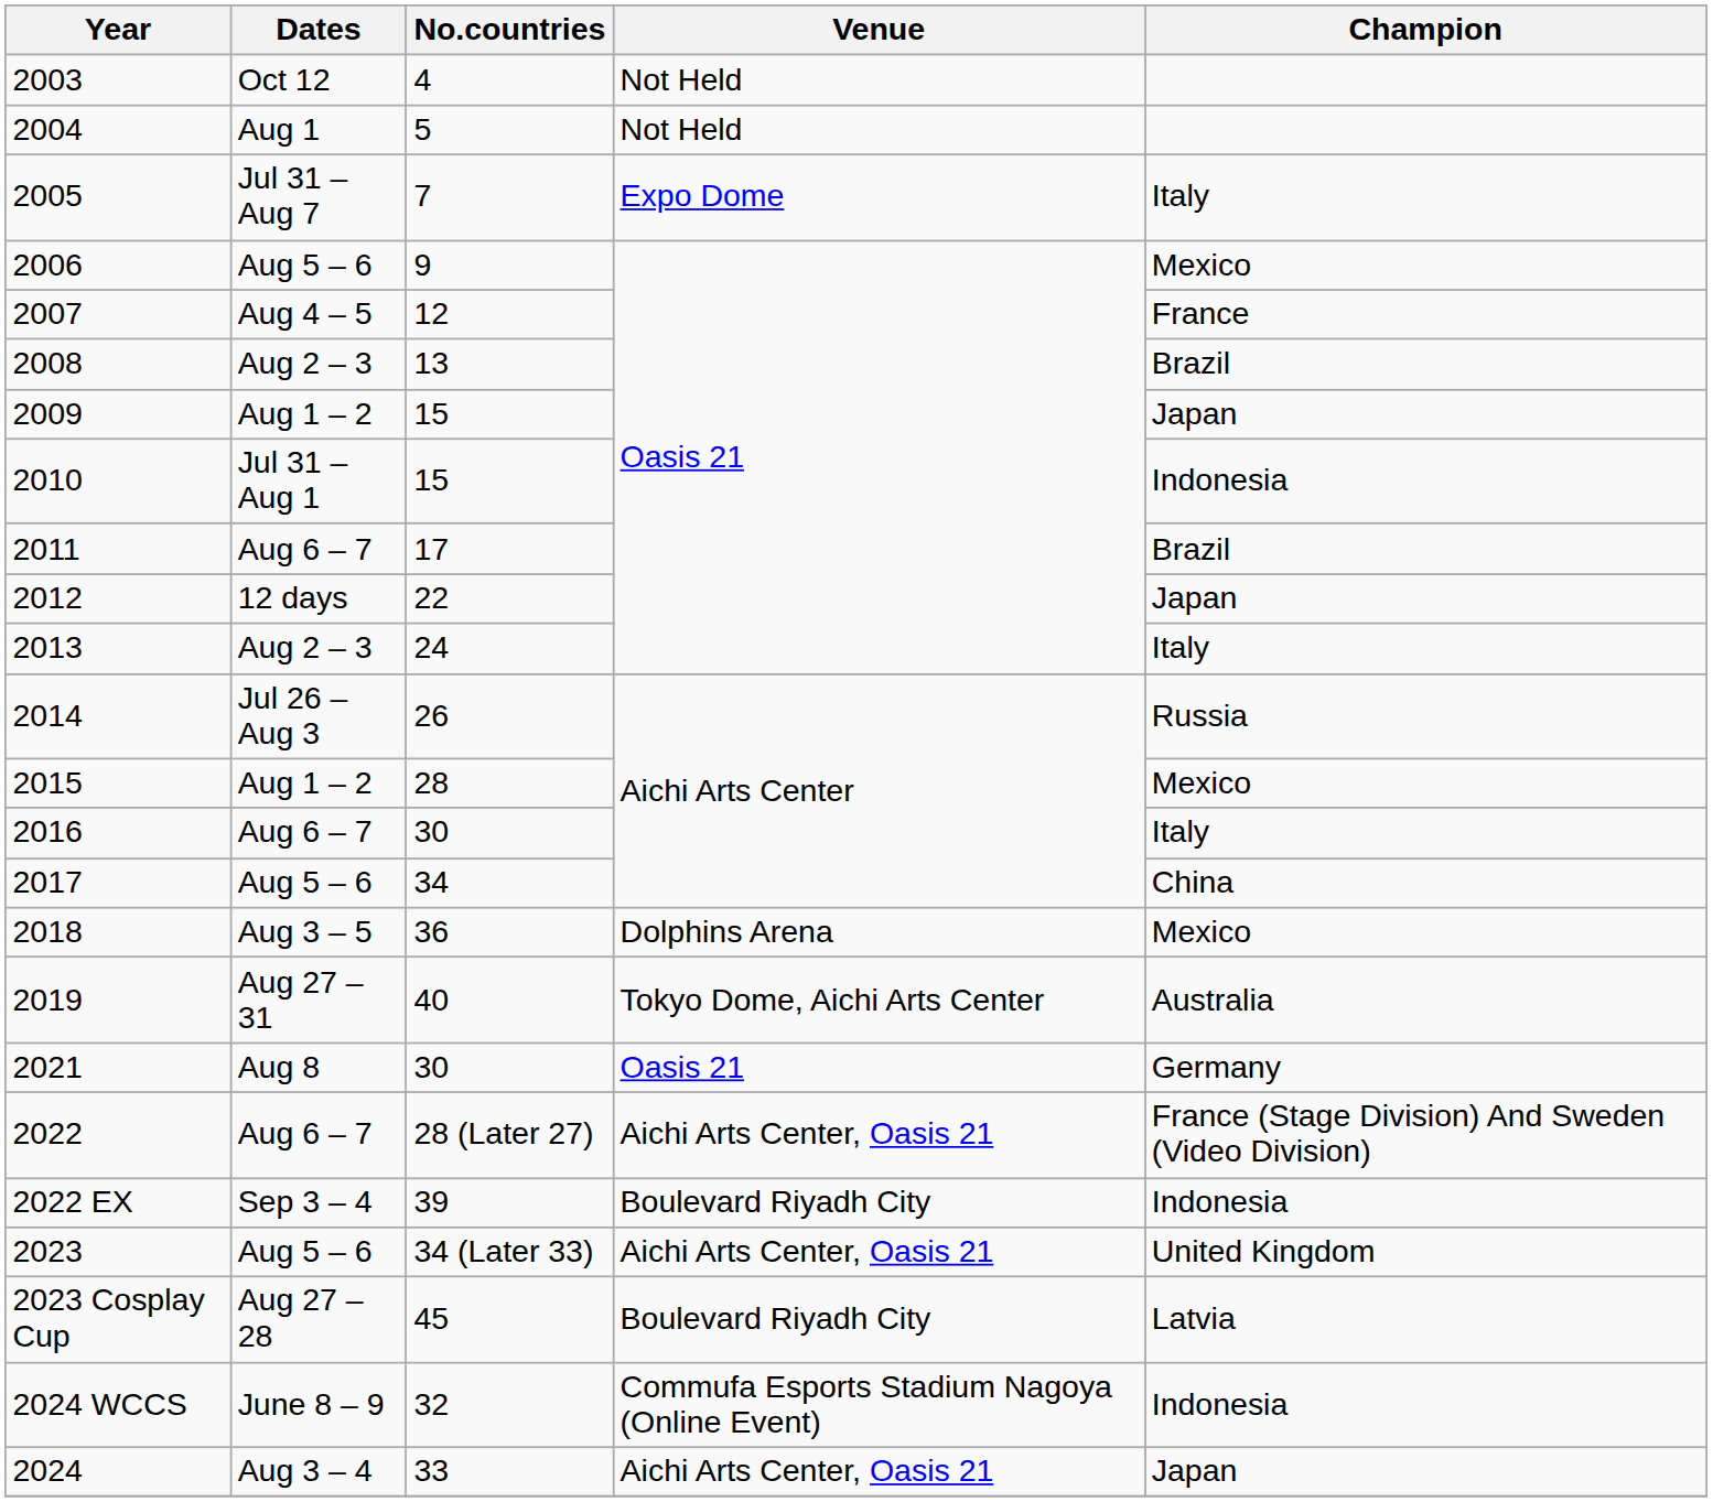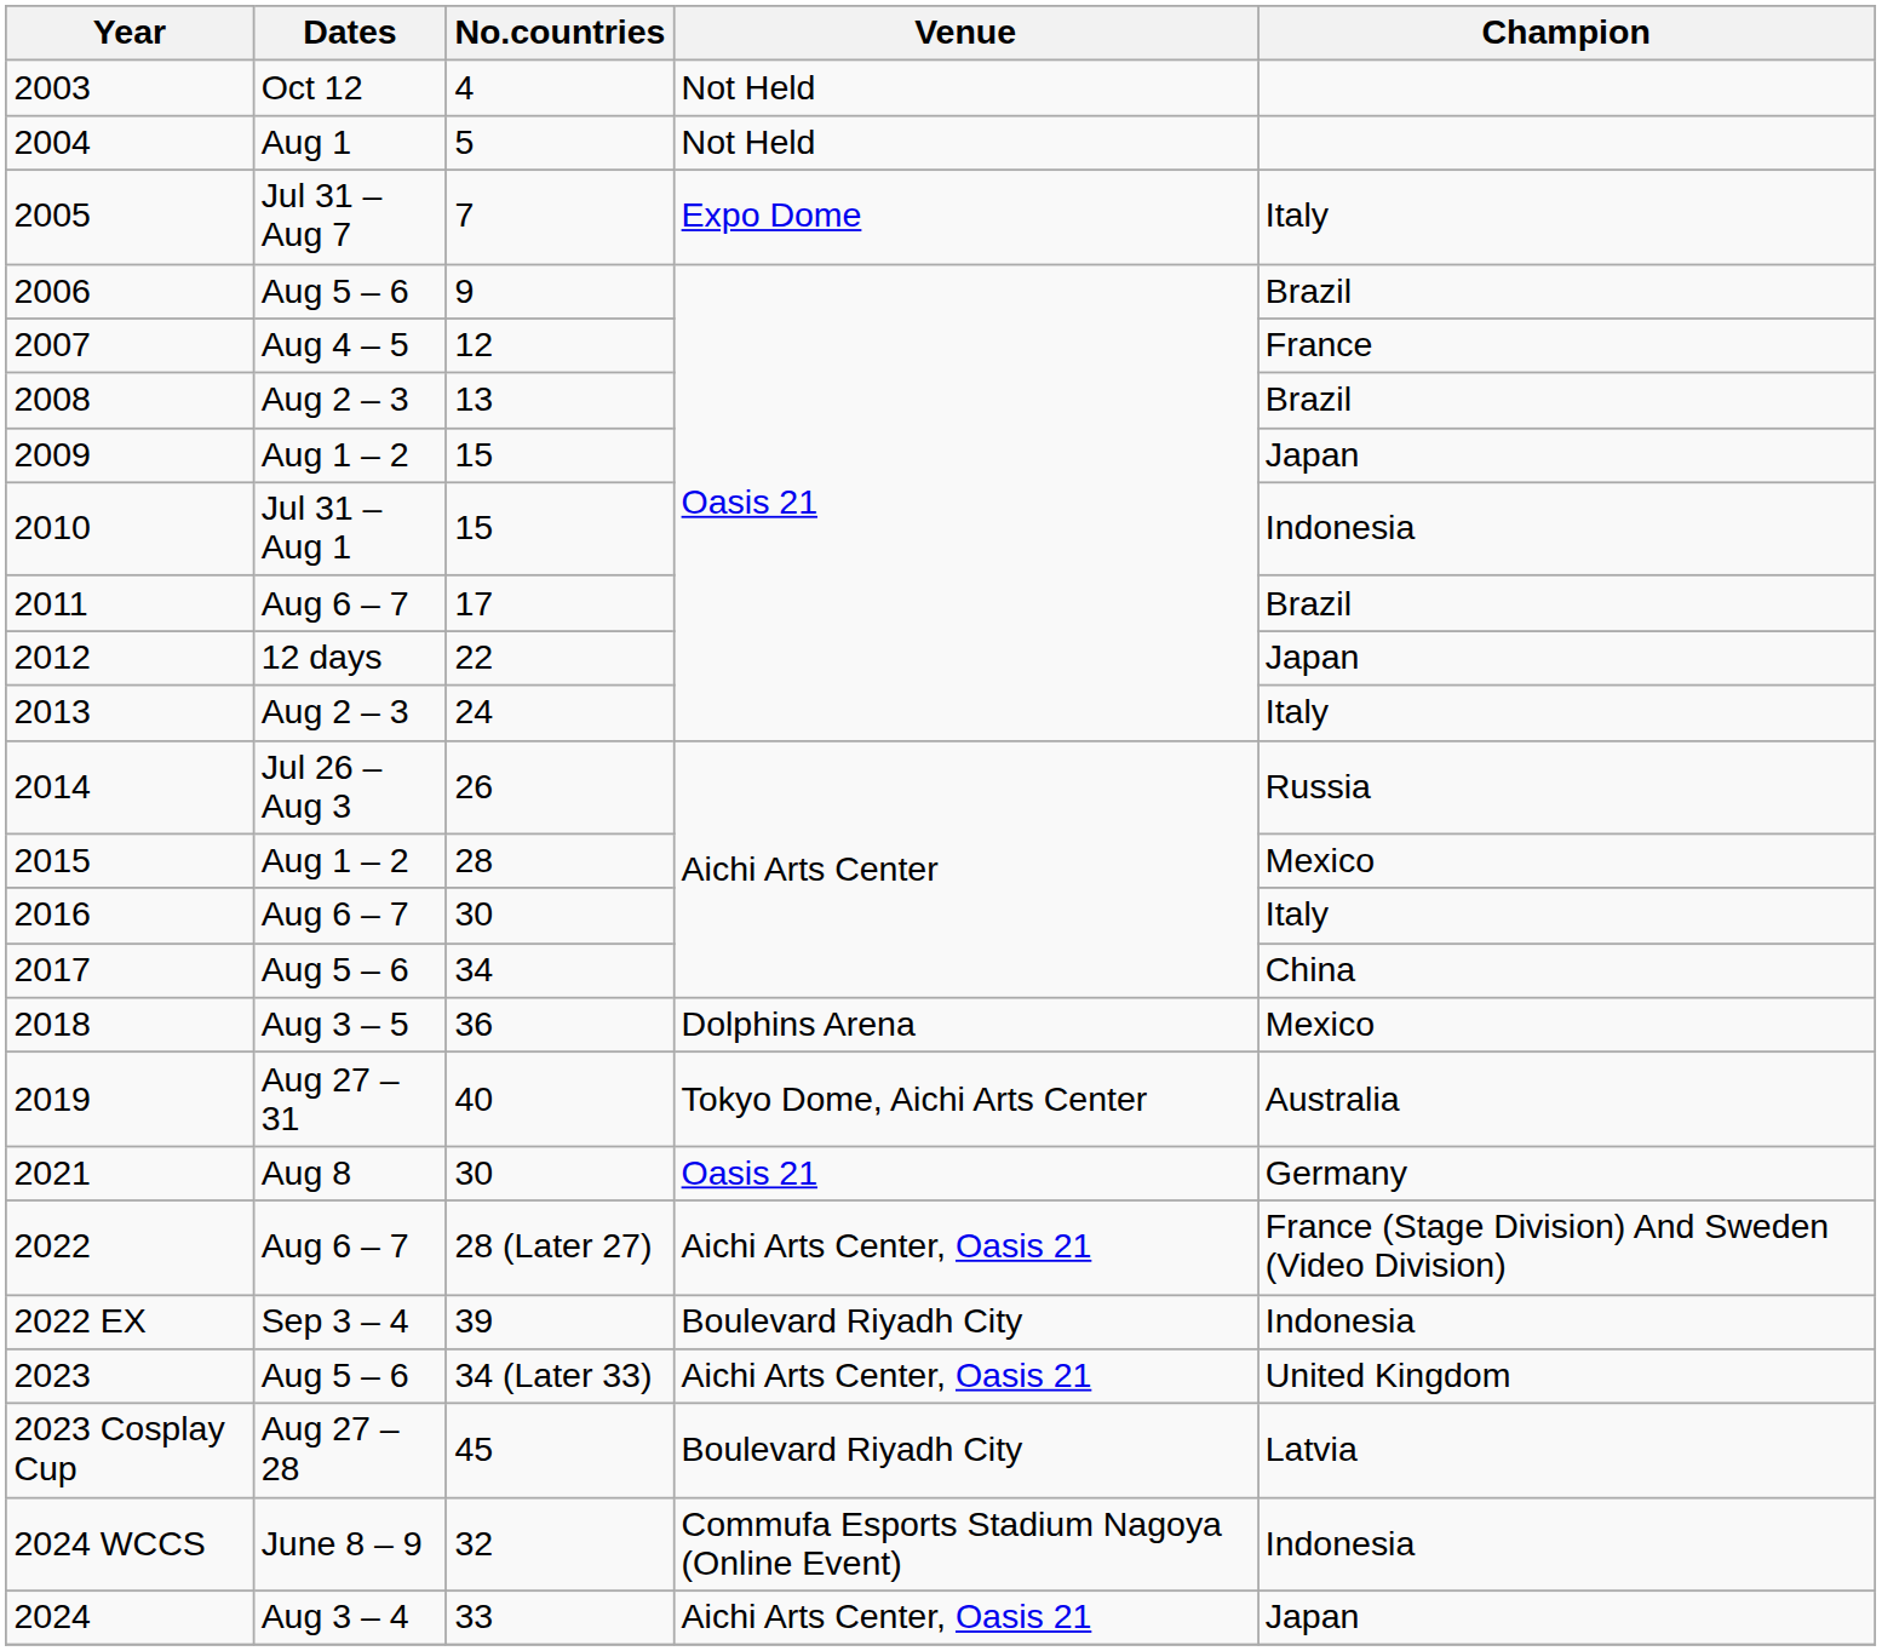2006 | Champion: Mexico -> Brazil
